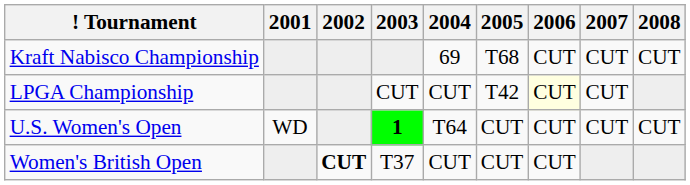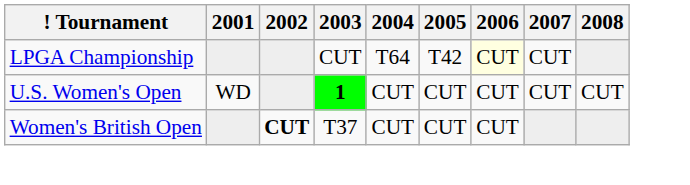- row: Kraft Nabisco Championship | 69 | T68 | CUT | CUT | CUT
LPGA Championship | 2004: CUT -> T64
U.S. Women's Open | 2004: T64 -> CUT
